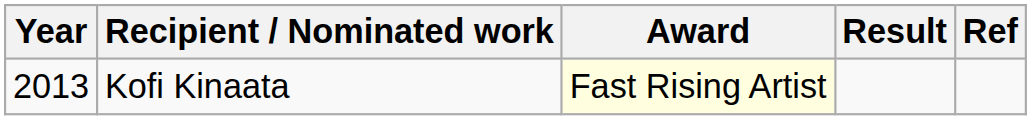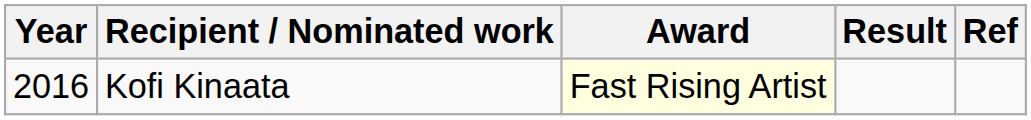Kofi Kinaata | Year: 2013 -> 2016
